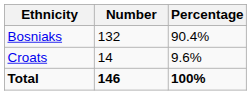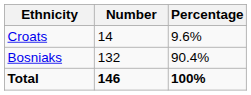rows swapped: Bosniaks <-> Croats
